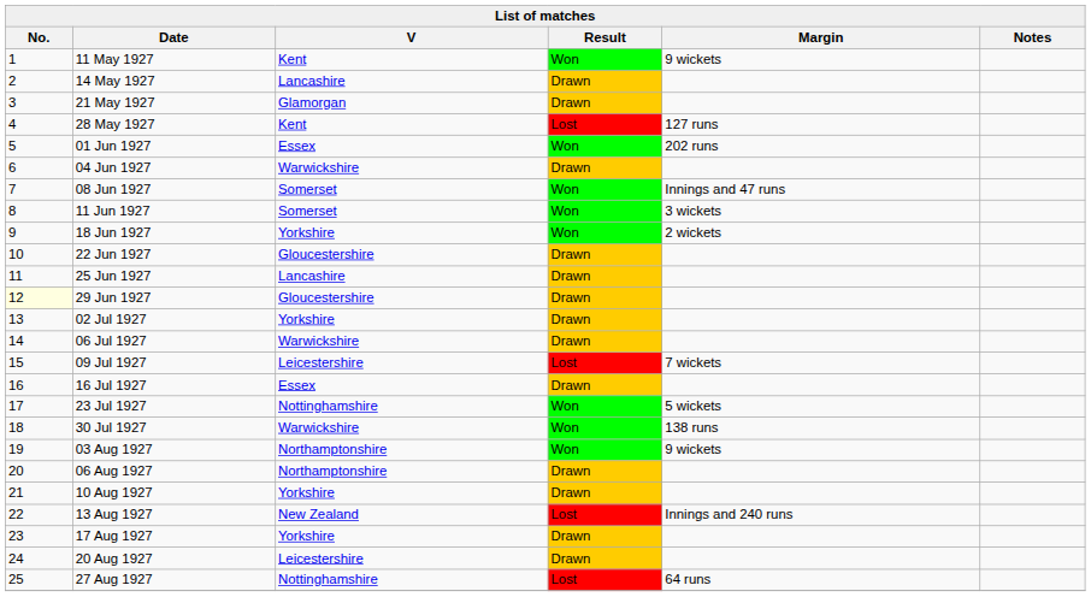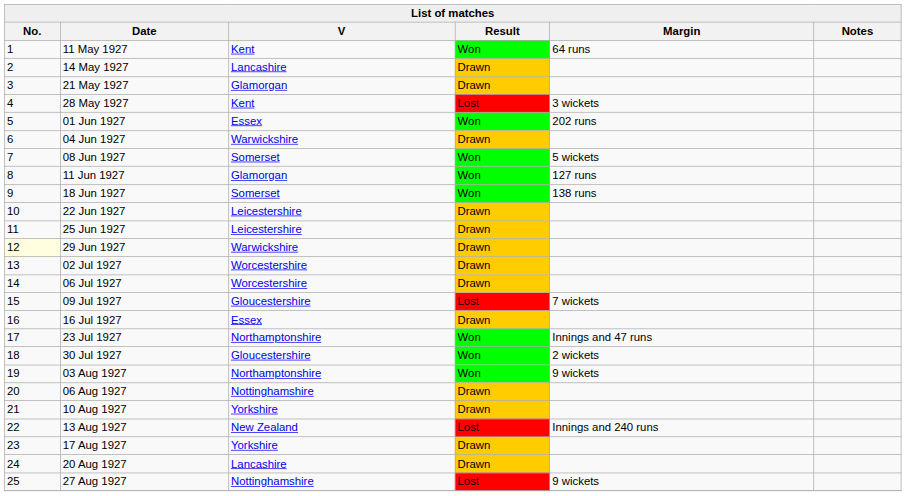11 May 1927 | Margin: 9 wickets -> 64 runs
28 May 1927 | Margin: 127 runs -> 3 wickets
08 Jun 1927 | Margin: Innings and 47 runs -> 5 wickets
11 Jun 1927 | V: Somerset -> Glamorgan
11 Jun 1927 | Margin: 3 wickets -> 127 runs
18 Jun 1927 | V: Yorkshire -> Somerset
18 Jun 1927 | Margin: 2 wickets -> 138 runs
22 Jun 1927 | V: Gloucestershire -> Leicestershire
25 Jun 1927 | V: Lancashire -> Leicestershire
29 Jun 1927 | V: Gloucestershire -> Warwickshire
02 Jul 1927 | V: Yorkshire -> Worcestershire
06 Jul 1927 | V: Warwickshire -> Worcestershire
09 Jul 1927 | V: Leicestershire -> Gloucestershire
23 Jul 1927 | V: Nottinghamshire -> Northamptonshire
23 Jul 1927 | Margin: 5 wickets -> Innings and 47 runs
30 Jul 1927 | V: Warwickshire -> Gloucestershire
30 Jul 1927 | Margin: 138 runs -> 2 wickets
06 Aug 1927 | V: Northamptonshire -> Nottinghamshire
20 Aug 1927 | V: Leicestershire -> Lancashire
27 Aug 1927 | Margin: 64 runs -> 9 wickets
